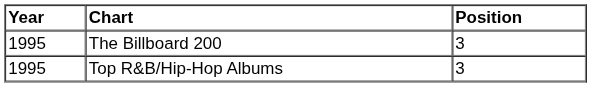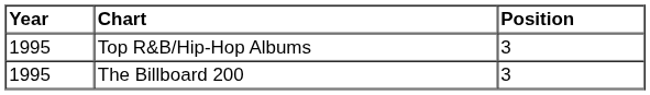rows swapped: The Billboard 200 <-> Top R&B/Hip-Hop Albums
